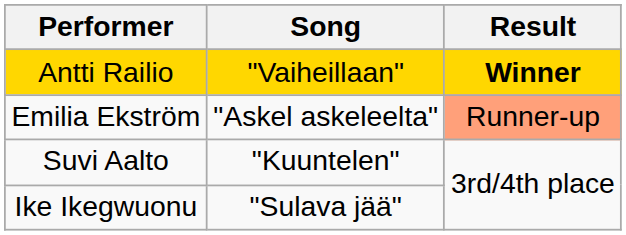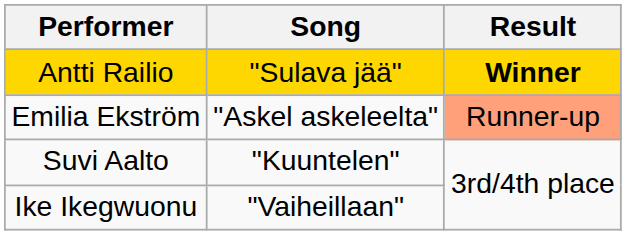Antti Railio | Song: "Vaiheillaan" -> "Sulava jää"
Ike Ikegwuonu | Song: "Sulava jää" -> "Vaiheillaan"
